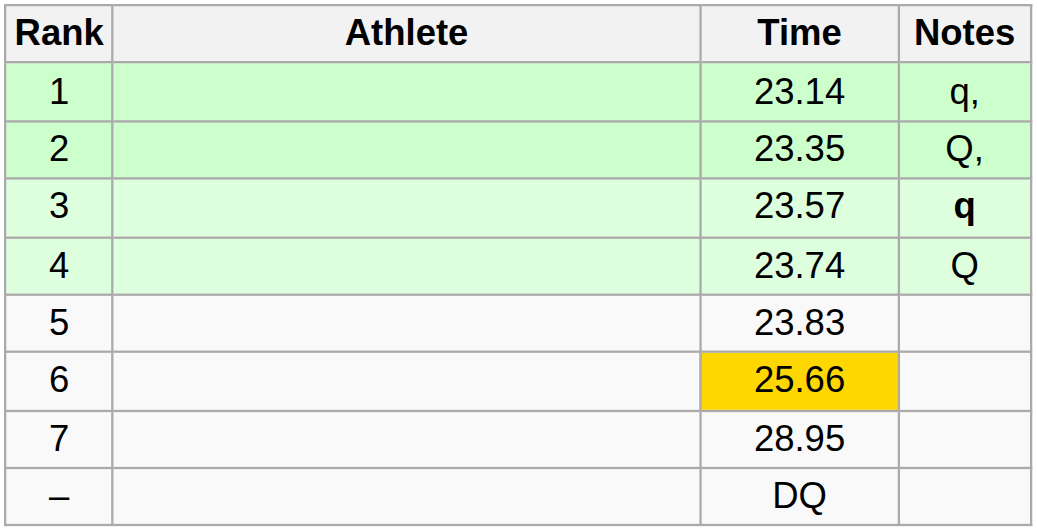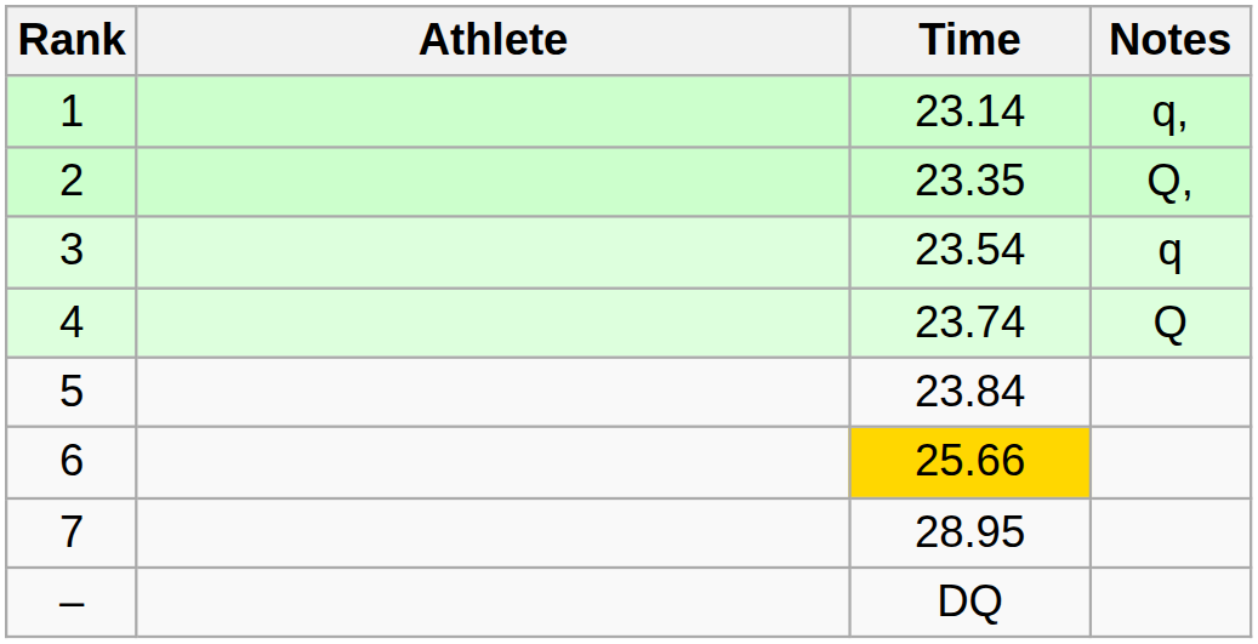3 | Time: 23.57 -> 23.54
3 | Notes: bold -> normal
5 | Time: 23.83 -> 23.84
